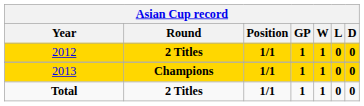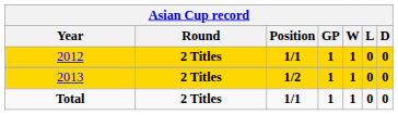2013 | Round: Champions -> 2 Titles
2013 | Position: 1/1 -> 1/2
